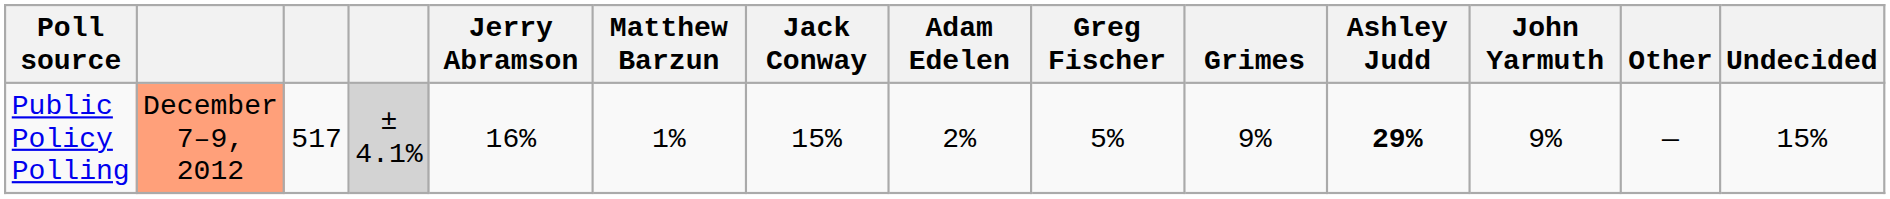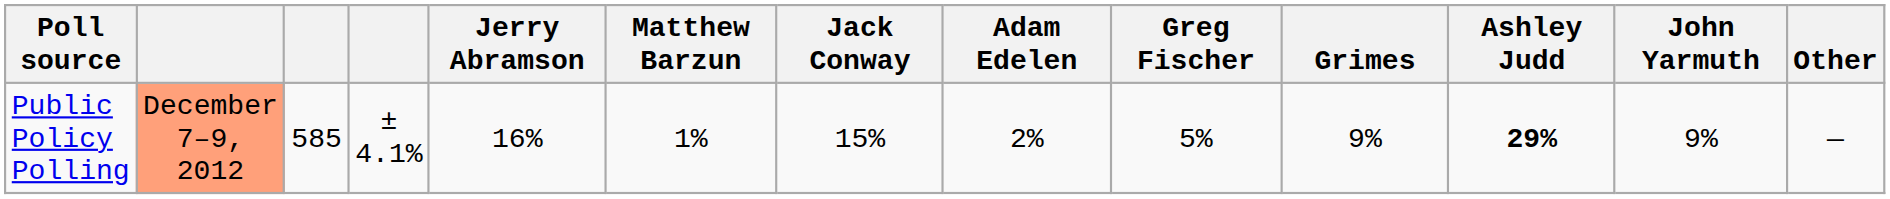- column: Undecided | 15%
Public Policy Polling | column 3: 517 -> 585
Public Policy Polling | column 4: lightgrey background -> no background
